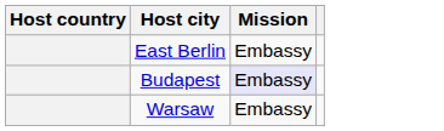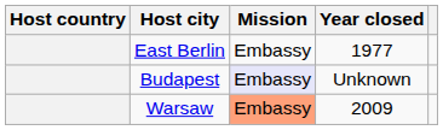+ column: Year closed | 1977 | Unknown | 2009
Warsaw | Mission: no background -> lightsalmon background
